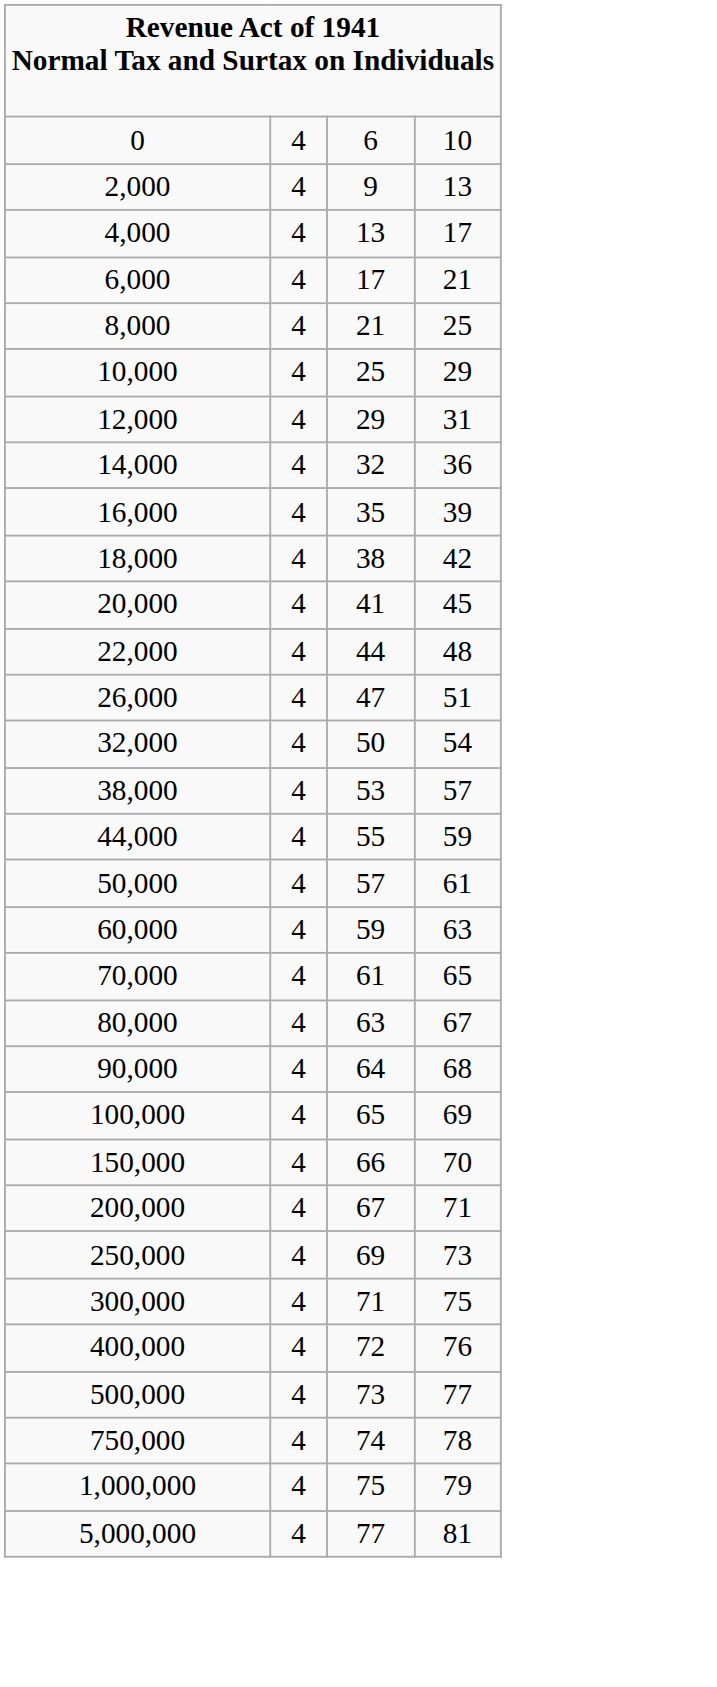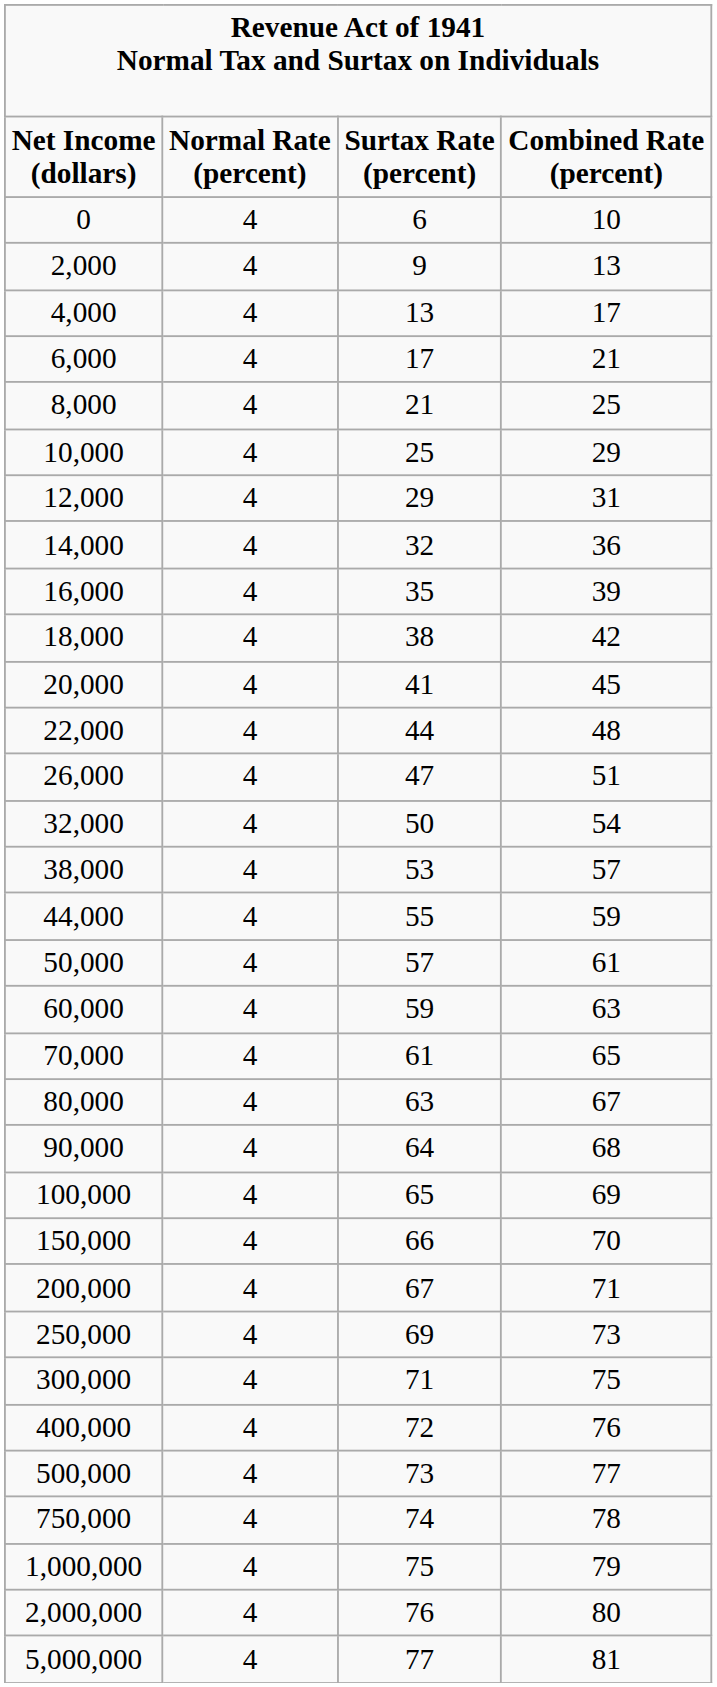+ row: Net Income (dollars) | Normal Rate (percent) | Surtax Rate (percent) | Combined Rate (percent)
+ row: 2,000,000 | 4 | 76 | 80
